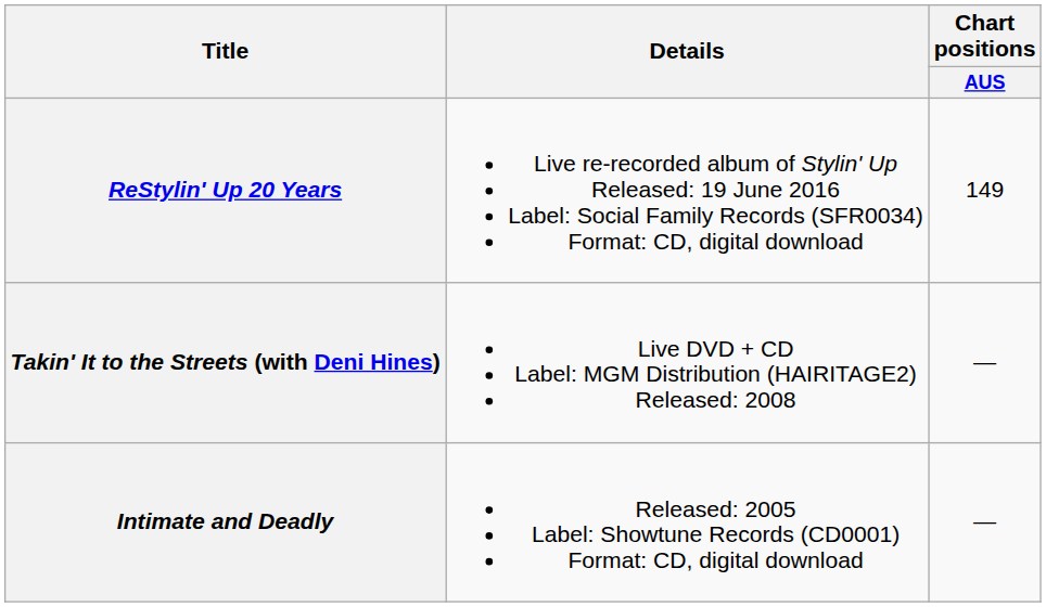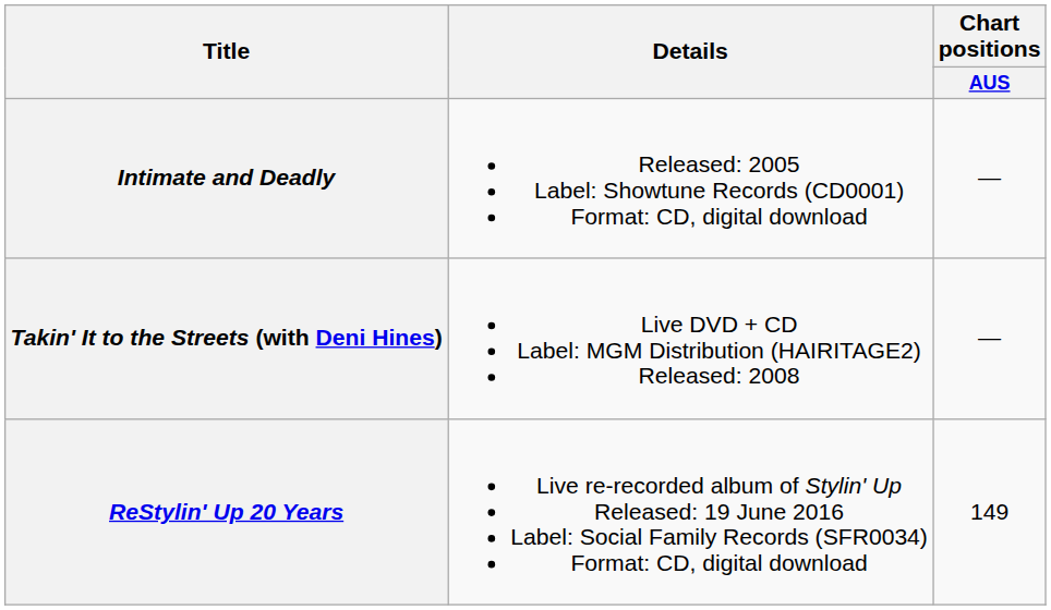rows swapped: Intimate and Deadly <-> ReStylin' Up 20 Years
